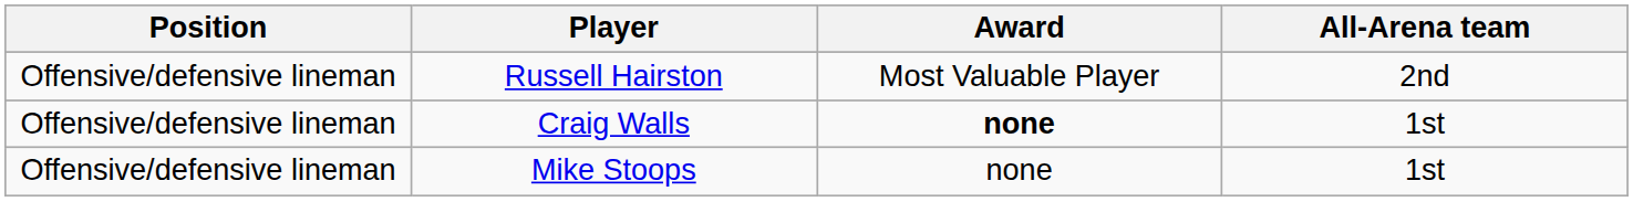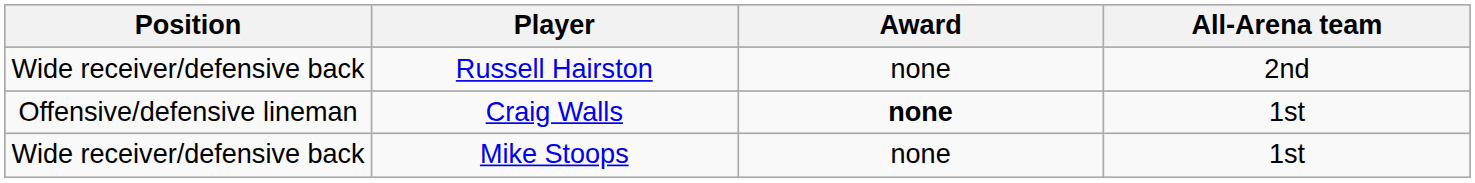Russell Hairston | Position: Offensive/defensive lineman -> Wide receiver/defensive back
Russell Hairston | Award: Most Valuable Player -> none
Mike Stoops | Position: Offensive/defensive lineman -> Wide receiver/defensive back
